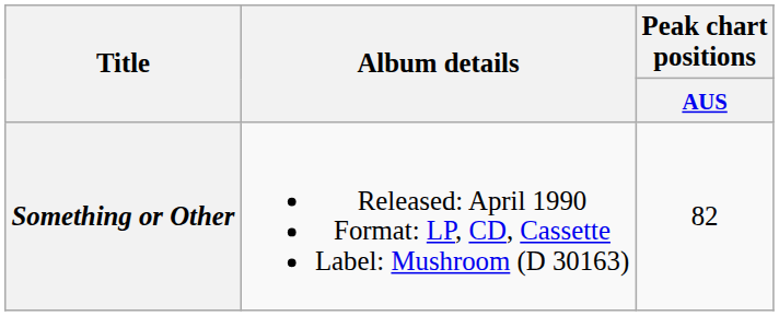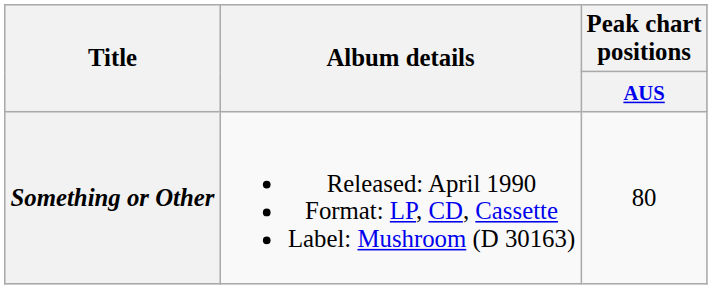Something or Other | Peak chart positions / AUS: 82 -> 80
